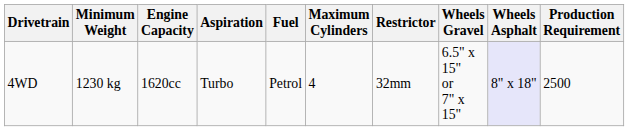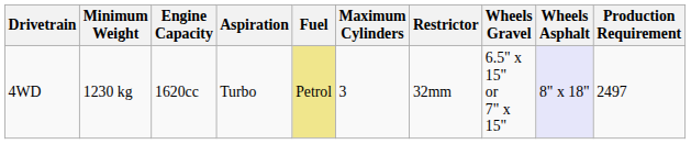4WD | Fuel: no background -> khaki background
4WD | Maximum Cylinders: 4 -> 3
4WD | Production Requirement: 2500 -> 2497
